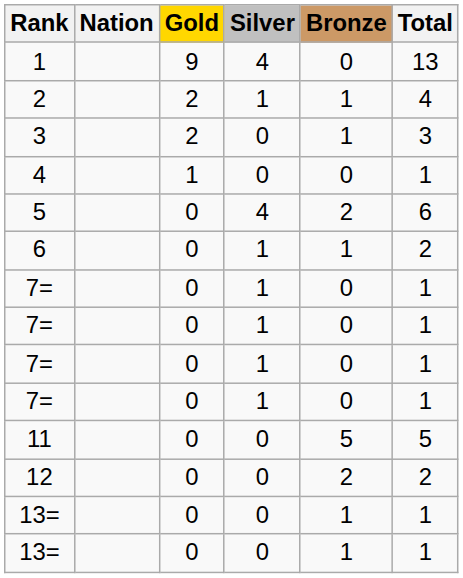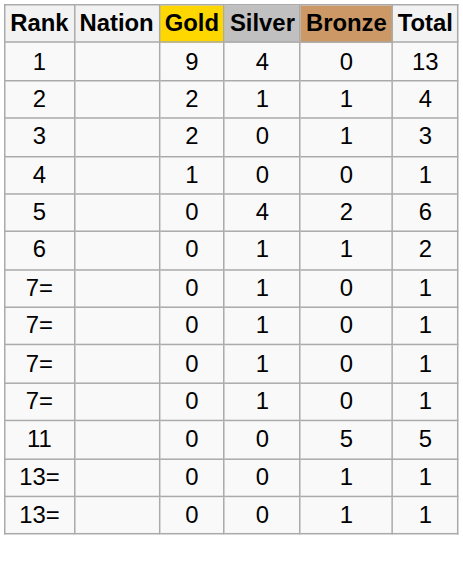- row: 12 | 0 | 0 | 2 | 2
